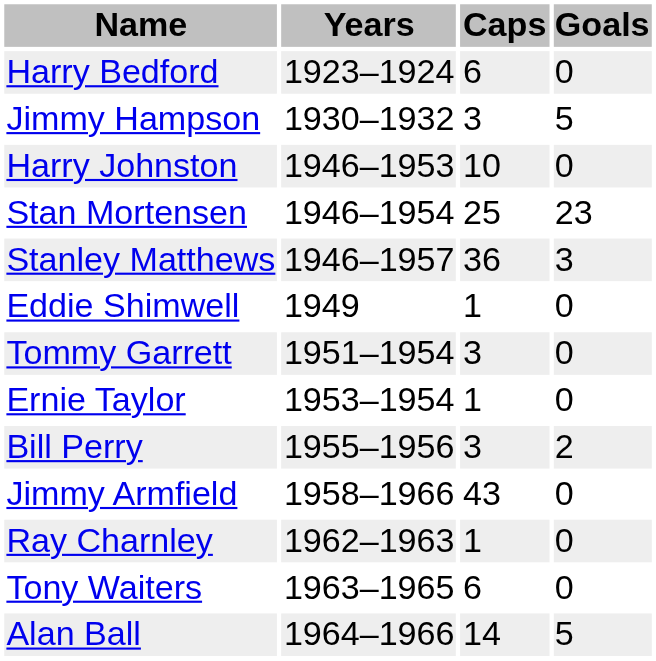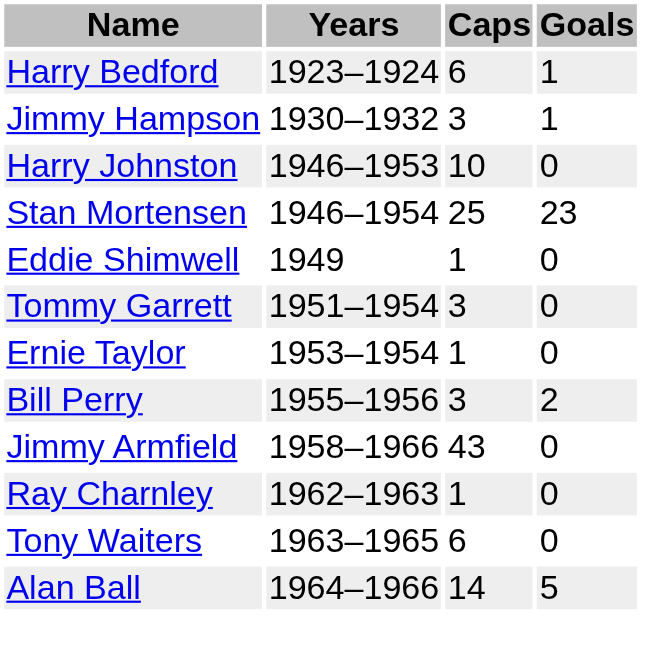Harry Bedford | Goals: 0 -> 1
Jimmy Hampson | Goals: 5 -> 1
- row: Stanley Matthews | 1946–1957 | 36 | 3
